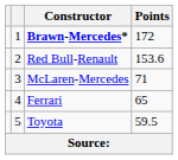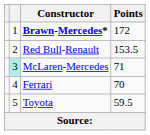Red Bull-Renault | Points: 153.6 -> 153.5
McLaren-Mercedes | column 2: no background -> paleturquoise background
Ferrari | Points: 65 -> 70
